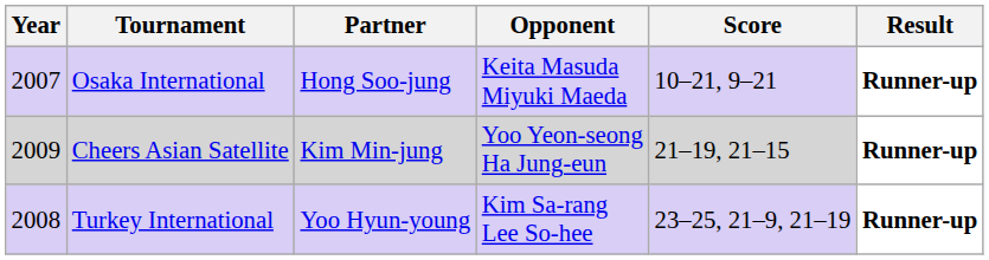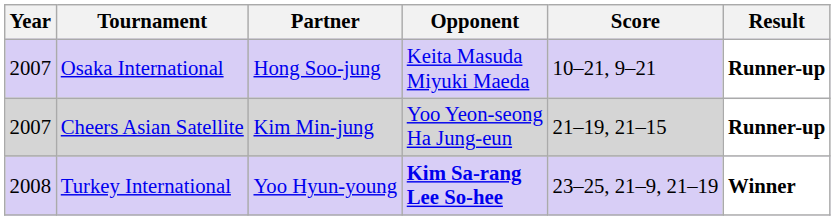Cheers Asian Satellite | Year: 2009 -> 2007
Turkey International | Opponent: normal -> bold
Turkey International | Result: Runner-up -> Winner
